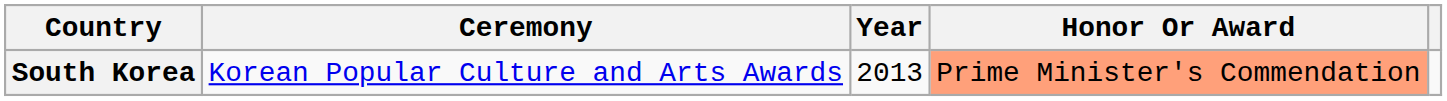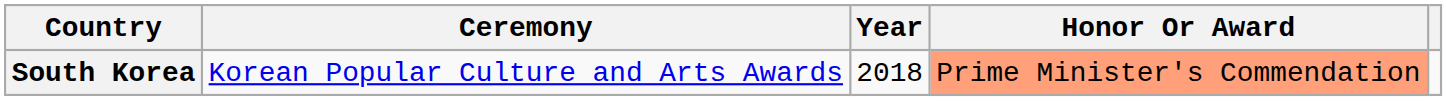South Korea | Year: 2013 -> 2018
